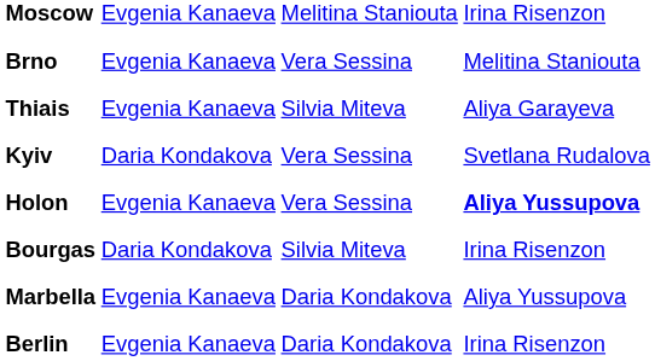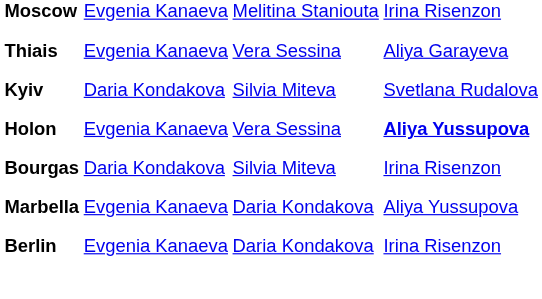- row: Brno | Evgenia Kanaeva | Vera Sessina | Melitina Staniouta
Thiais | column 3: Silvia Miteva -> Vera Sessina
Kyiv | column 3: Vera Sessina -> Silvia Miteva
